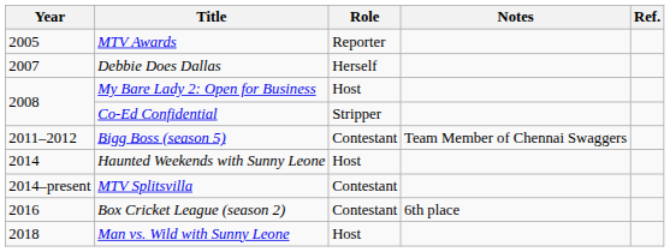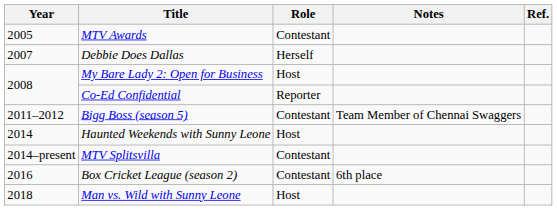MTV Awards | Role: Reporter -> Contestant
Co-Ed Confidential | Role: Stripper -> Reporter
